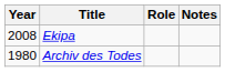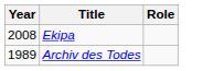- column: Notes
Archiv des Todes | Year: 1980 -> 1989
